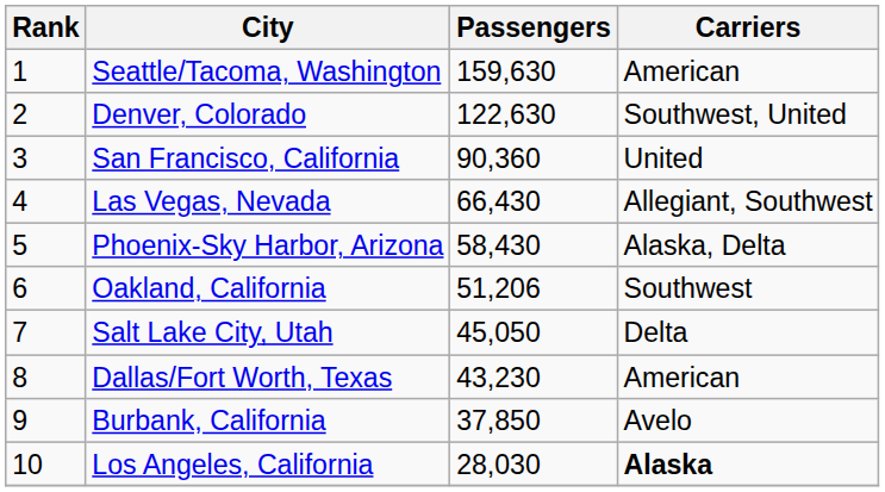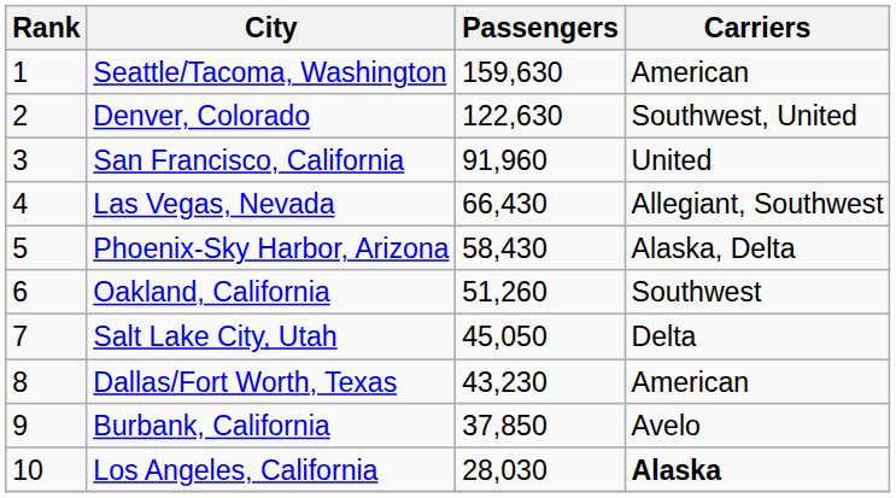San Francisco, California | Passengers: 90,360 -> 91,960
Oakland, California | Passengers: 51,206 -> 51,260
